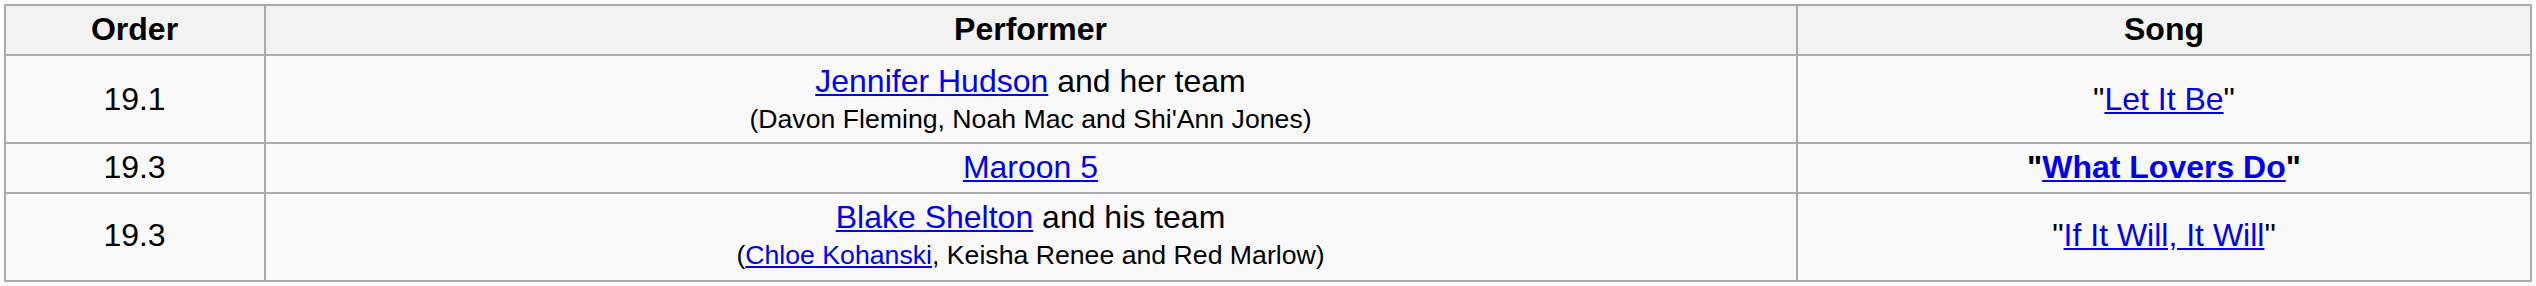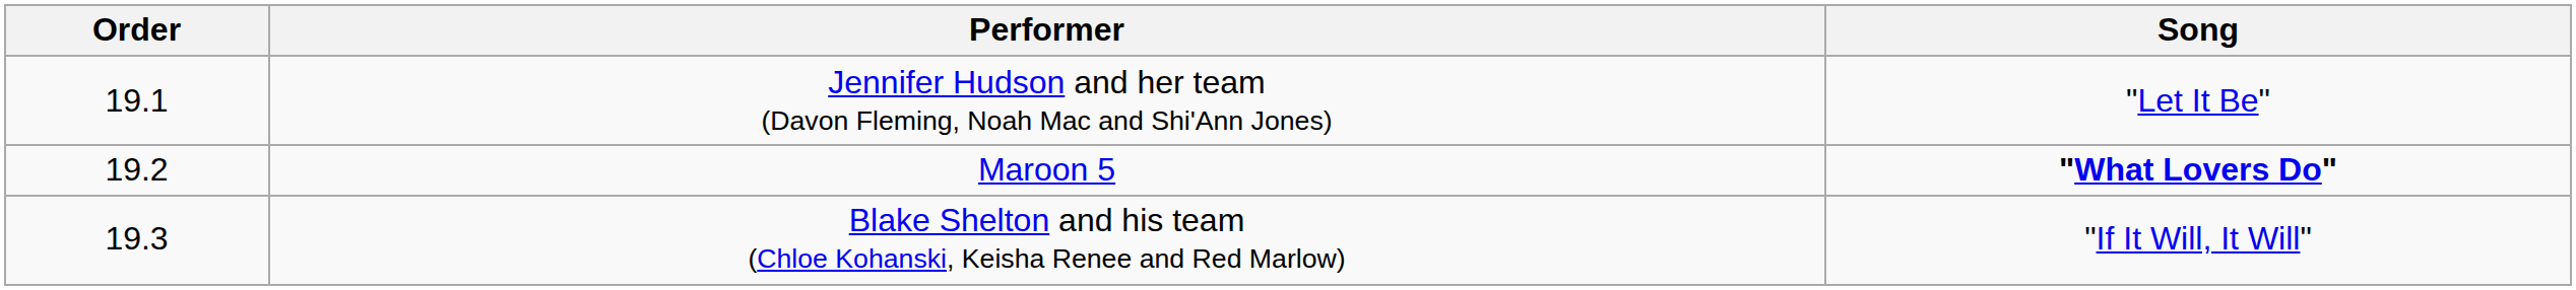Maroon 5 | Order: 19.3 -> 19.2
